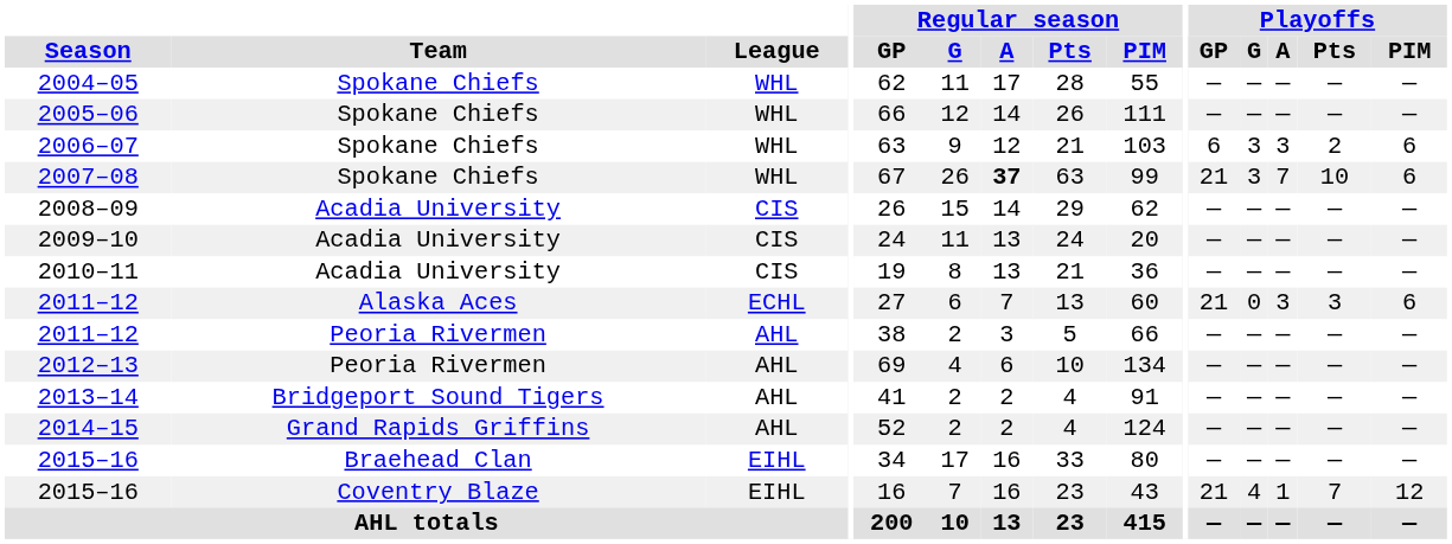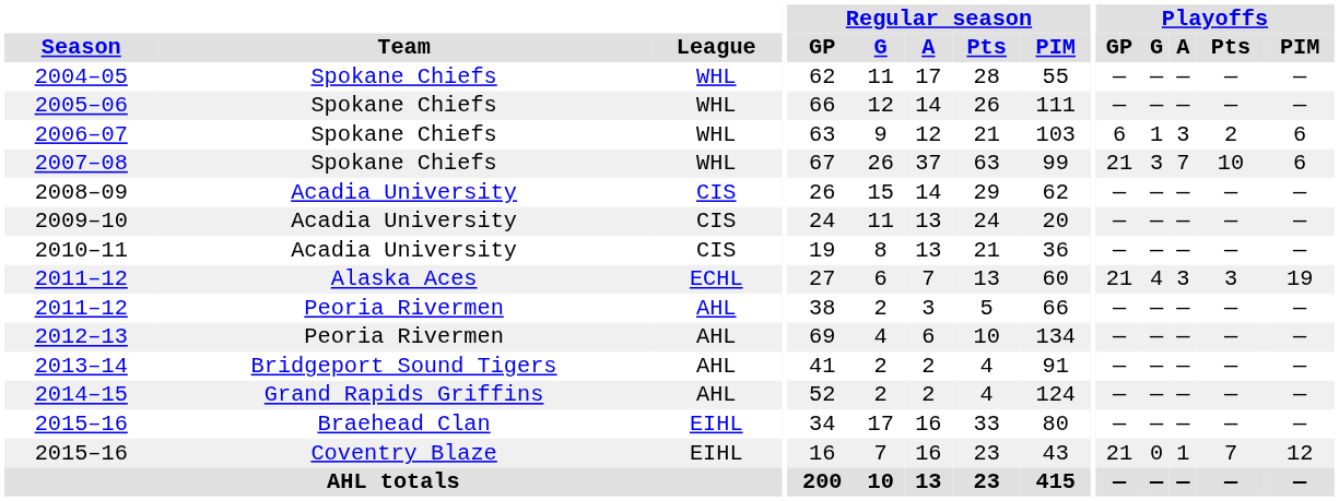2006–07 | Playoffs / G: 3 -> 1
2007–08 | Regular season / A: bold -> normal
2011–12 / Alaska Aces | Playoffs / G: 0 -> 4
2011–12 / Alaska Aces | Playoffs / PIM: 6 -> 19
2015–16 / Coventry Blaze | Playoffs / G: 4 -> 0
